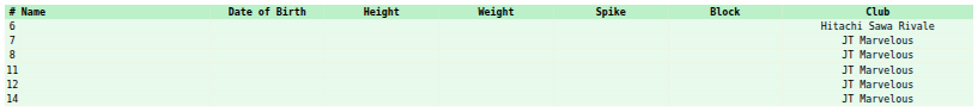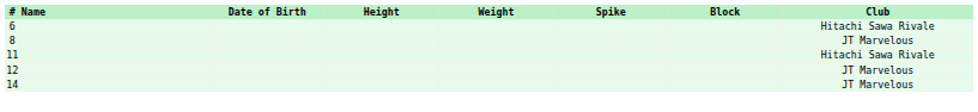- row: 7 | JT Marvelous
11 | Club: JT Marvelous -> Hitachi Sawa Rivale
